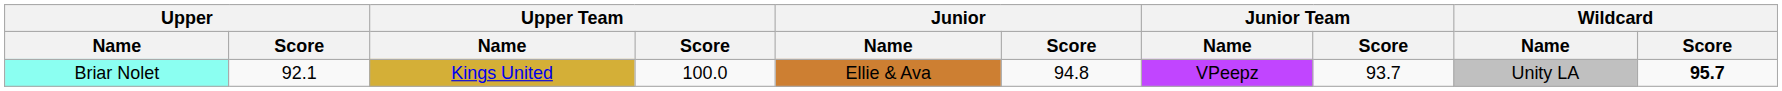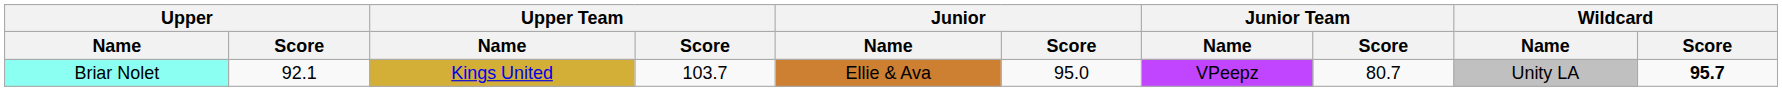Briar Nolet | Upper Team / Score: 100.0 -> 103.7
Briar Nolet | Junior / Score: 94.8 -> 95.0
Briar Nolet | Junior Team / Score: 93.7 -> 80.7
